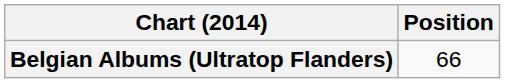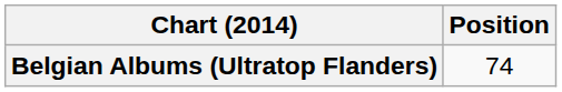Belgian Albums (Ultratop Flanders) | Position: 66 -> 74
